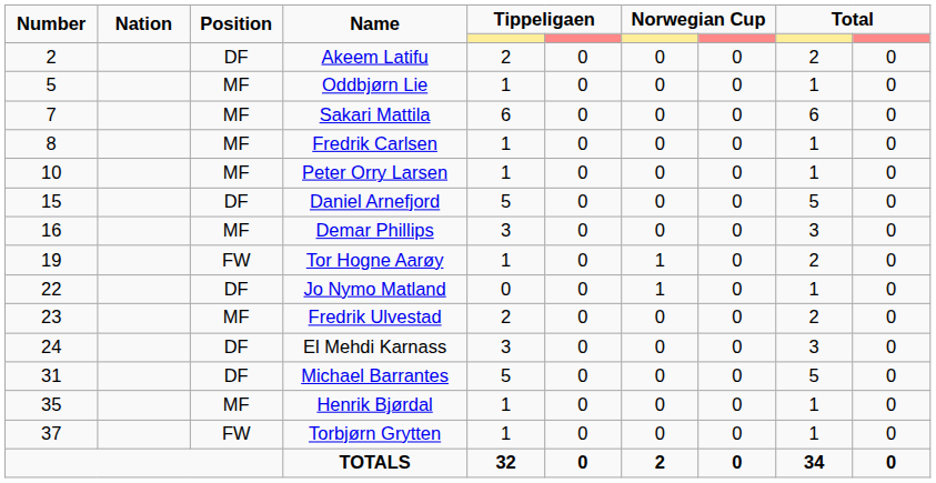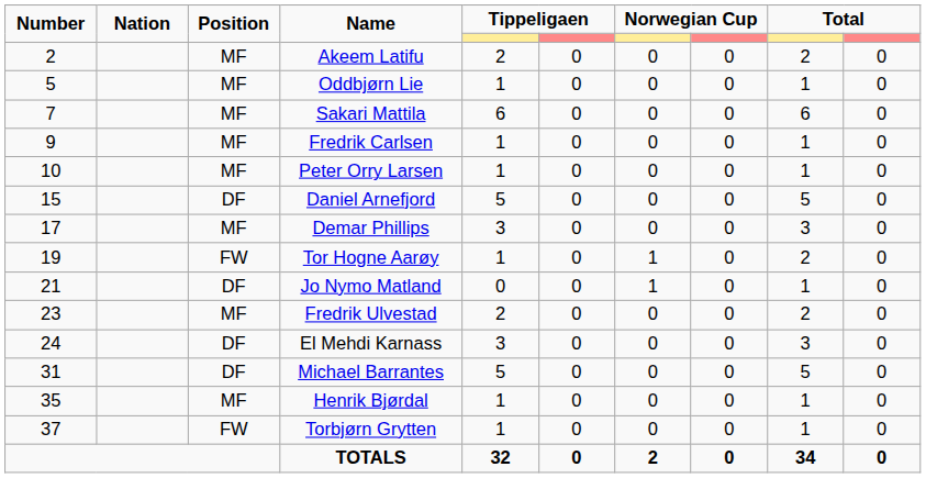Akeem Latifu | Position: DF -> MF
Fredrik Carlsen | Number: 8 -> 9
Demar Phillips | Number: 16 -> 17
Jo Nymo Matland | Number: 22 -> 21
